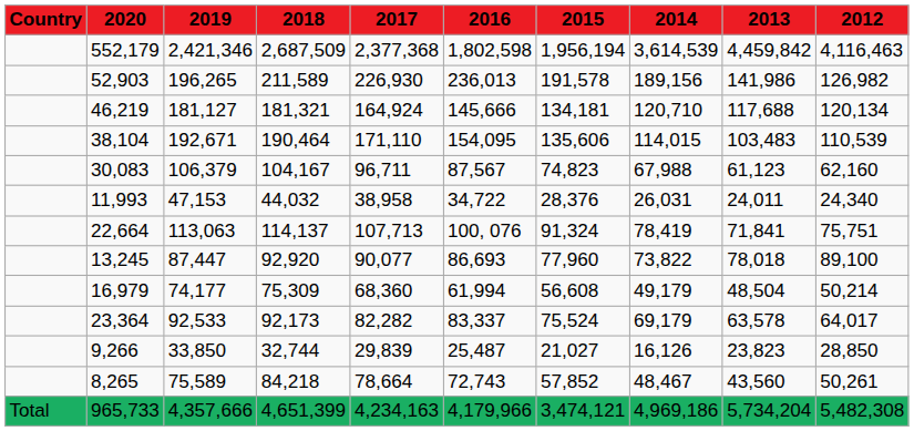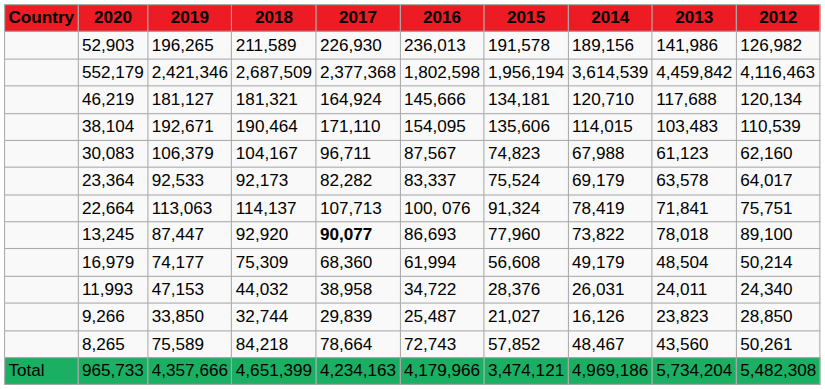rows swapped: 552,179 <-> 52,903
rows swapped: 23,364 <-> 11,993
13,245 | 2017: normal -> bold
